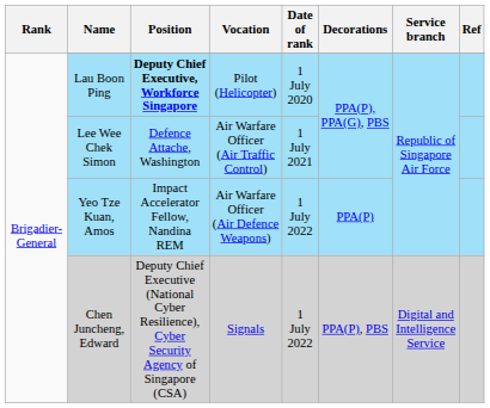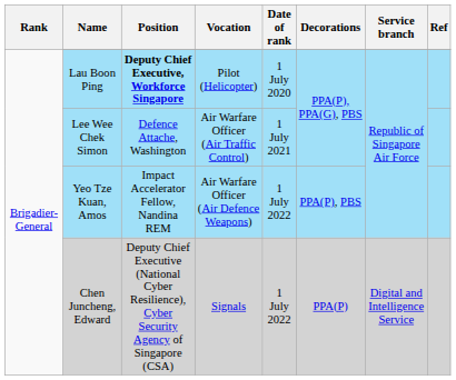Yeo Tze Kuan, Amos | Decorations: PPA(P) -> PPA(P), PBS
Chen Juncheng, Edward | Decorations: PPA(P), PBS -> PPA(P)
